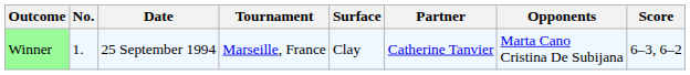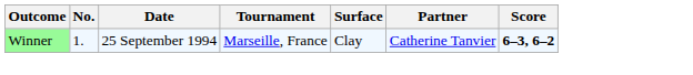- column: Opponents | Marta Cano Cristina De Subijana
Winner | Score: normal -> bold
